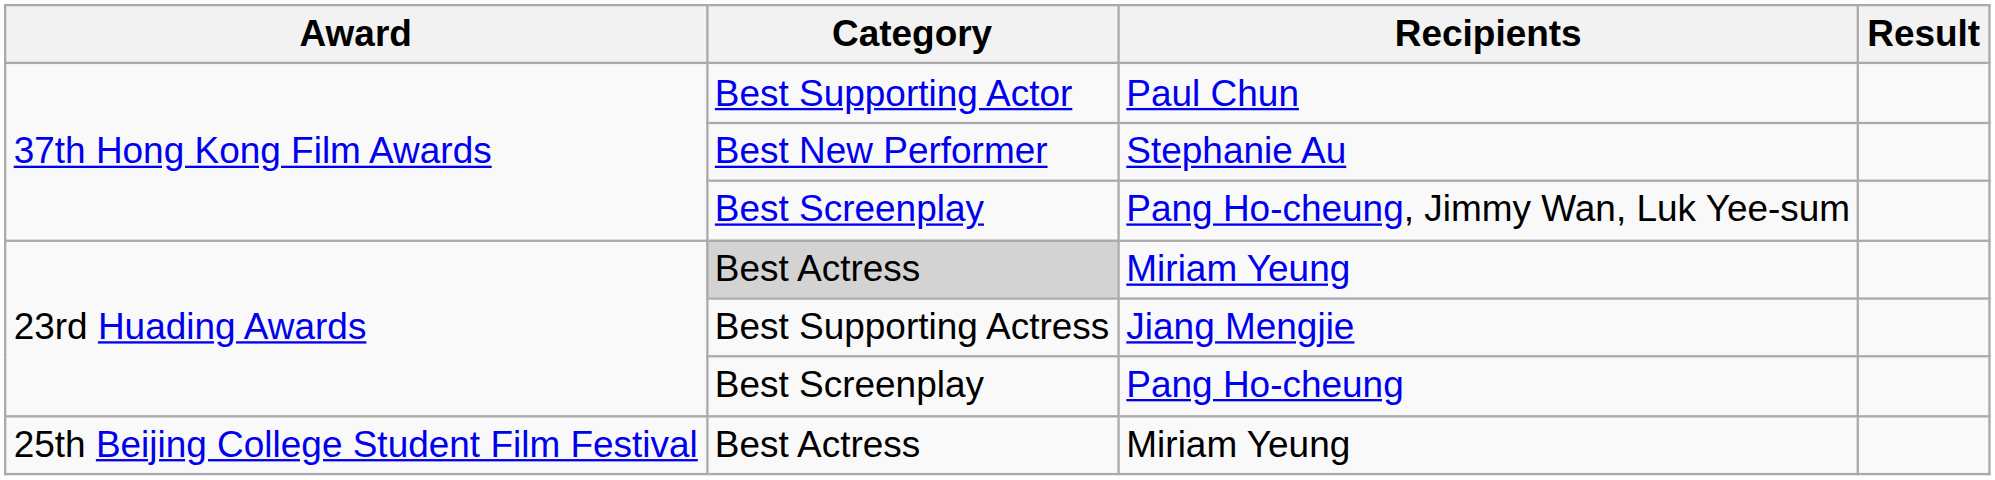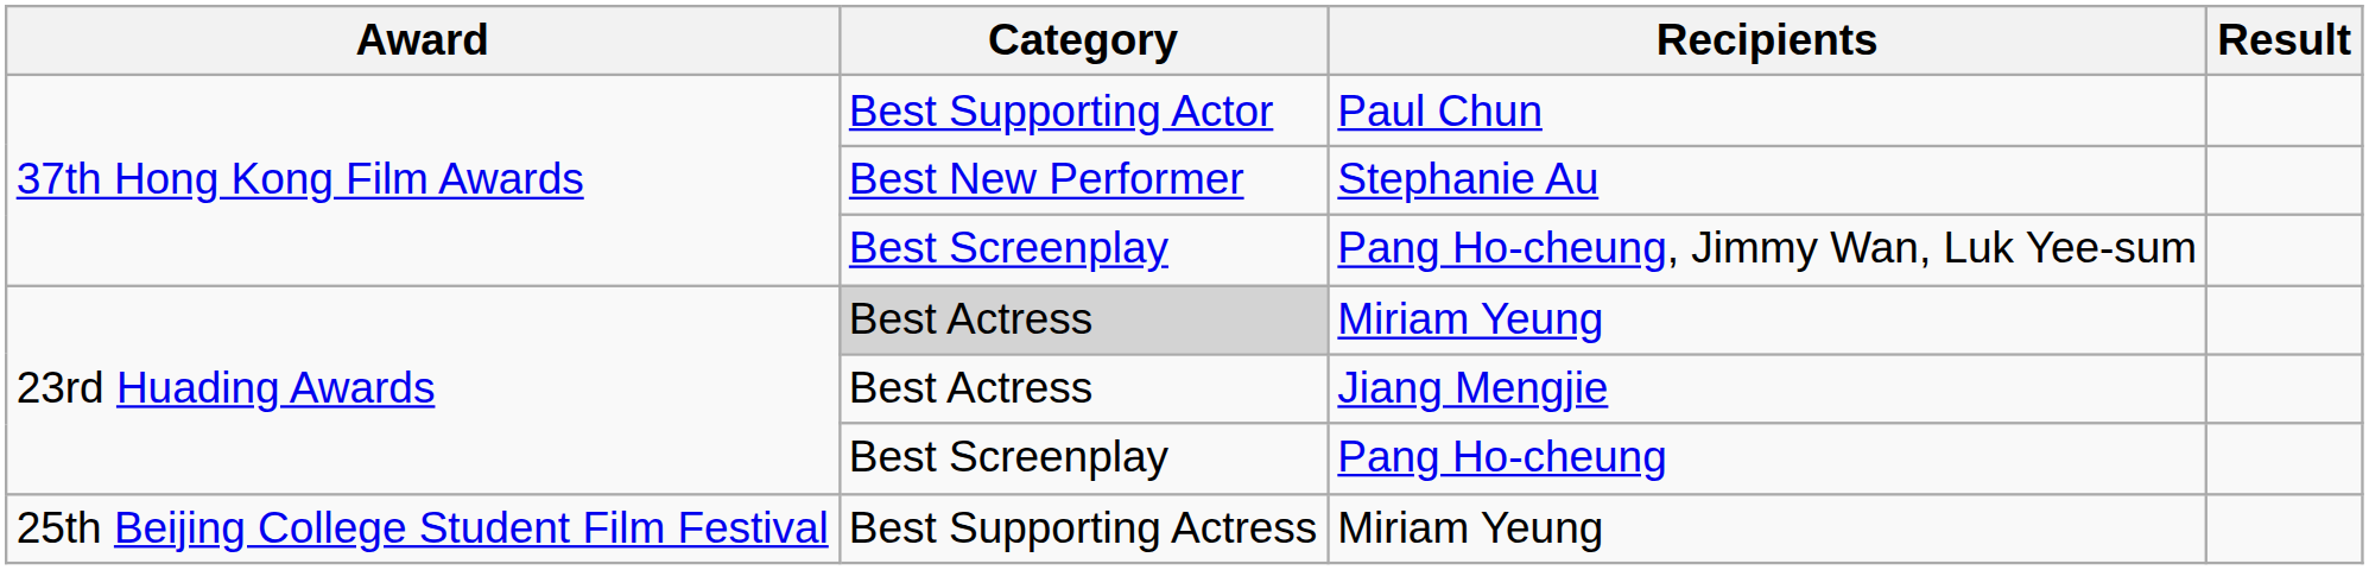Jiang Mengjie | Category: Best Supporting Actress -> Best Actress
25th Beijing College Student Film Festival / Miriam Yeung | Category: Best Actress -> Best Supporting Actress
